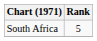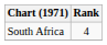South Africa | Rank: 5 -> 4
